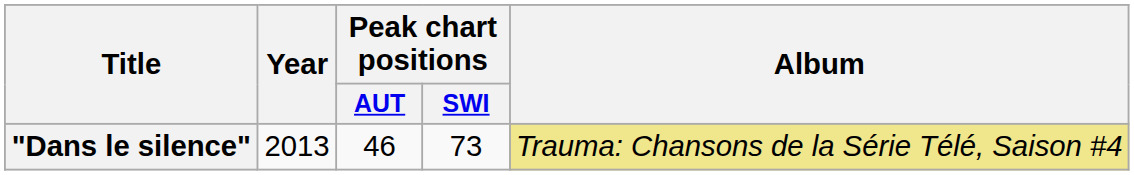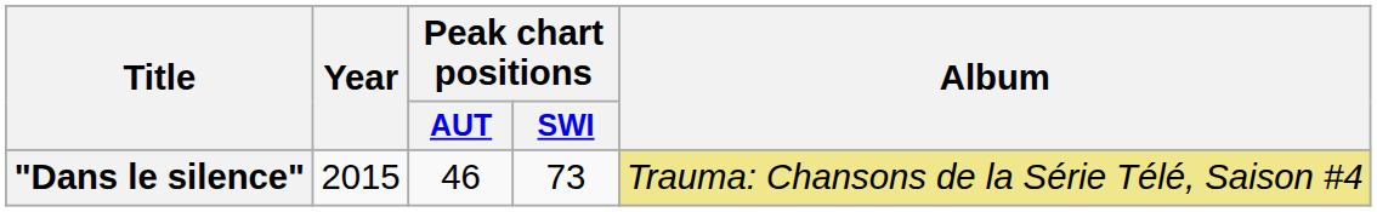"Dans le silence" | Year: 2013 -> 2015
